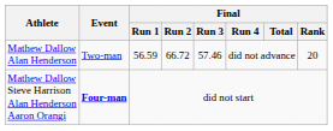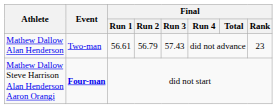Mathew Dallow Alan Henderson | Final / Run 1: 56.59 -> 56.61
Mathew Dallow Alan Henderson | Final / Run 2: 66.72 -> 56.79
Mathew Dallow Alan Henderson | Final / Run 3: 57.46 -> 57.43
Mathew Dallow Alan Henderson | Final / Rank: 20 -> 23
